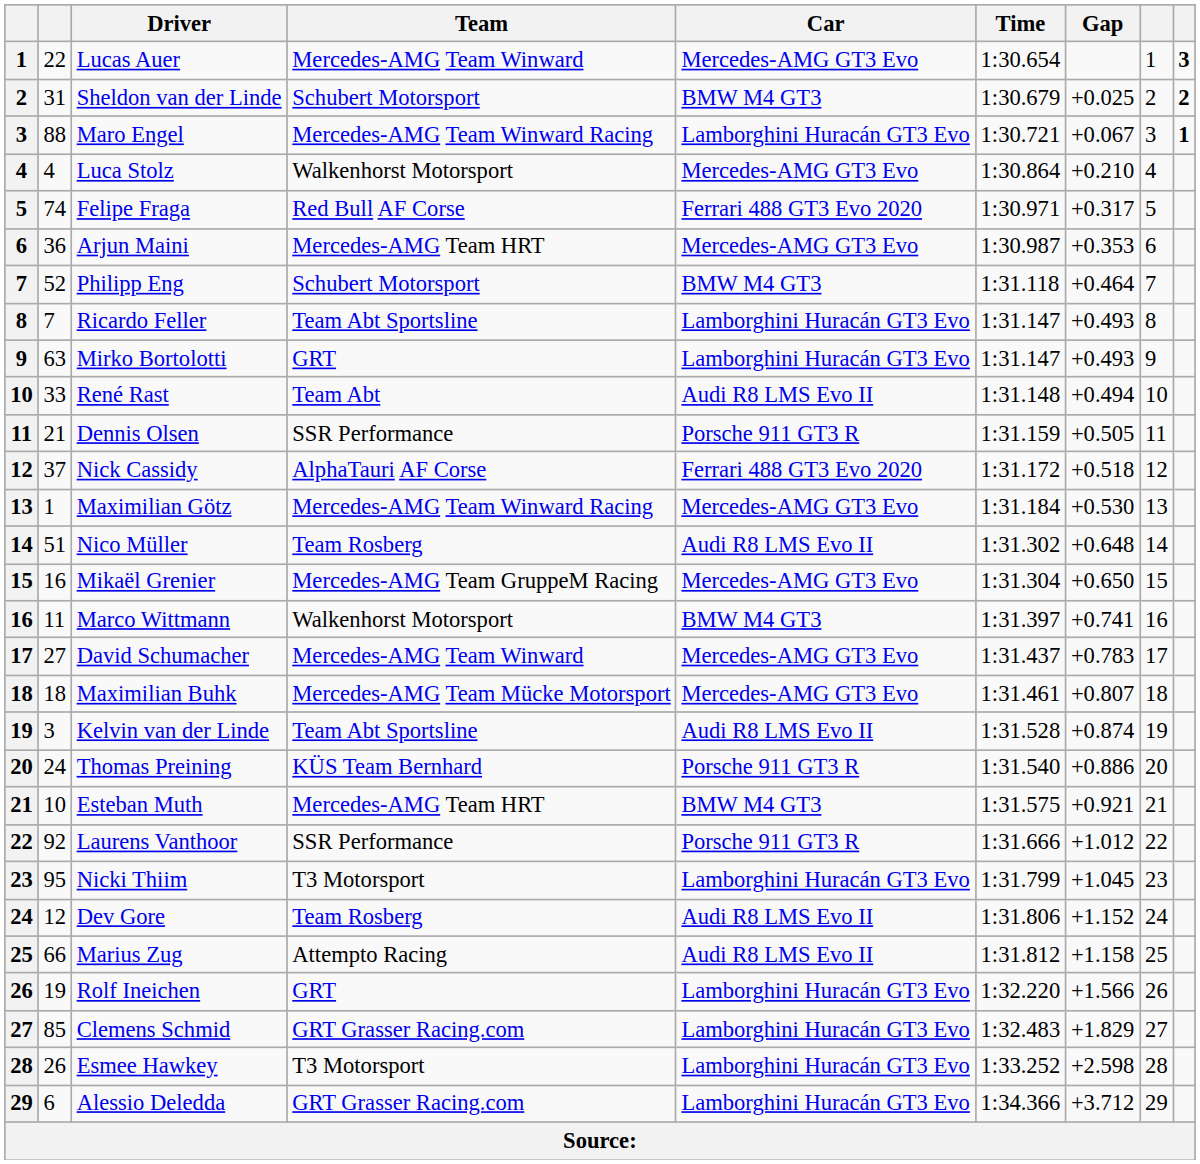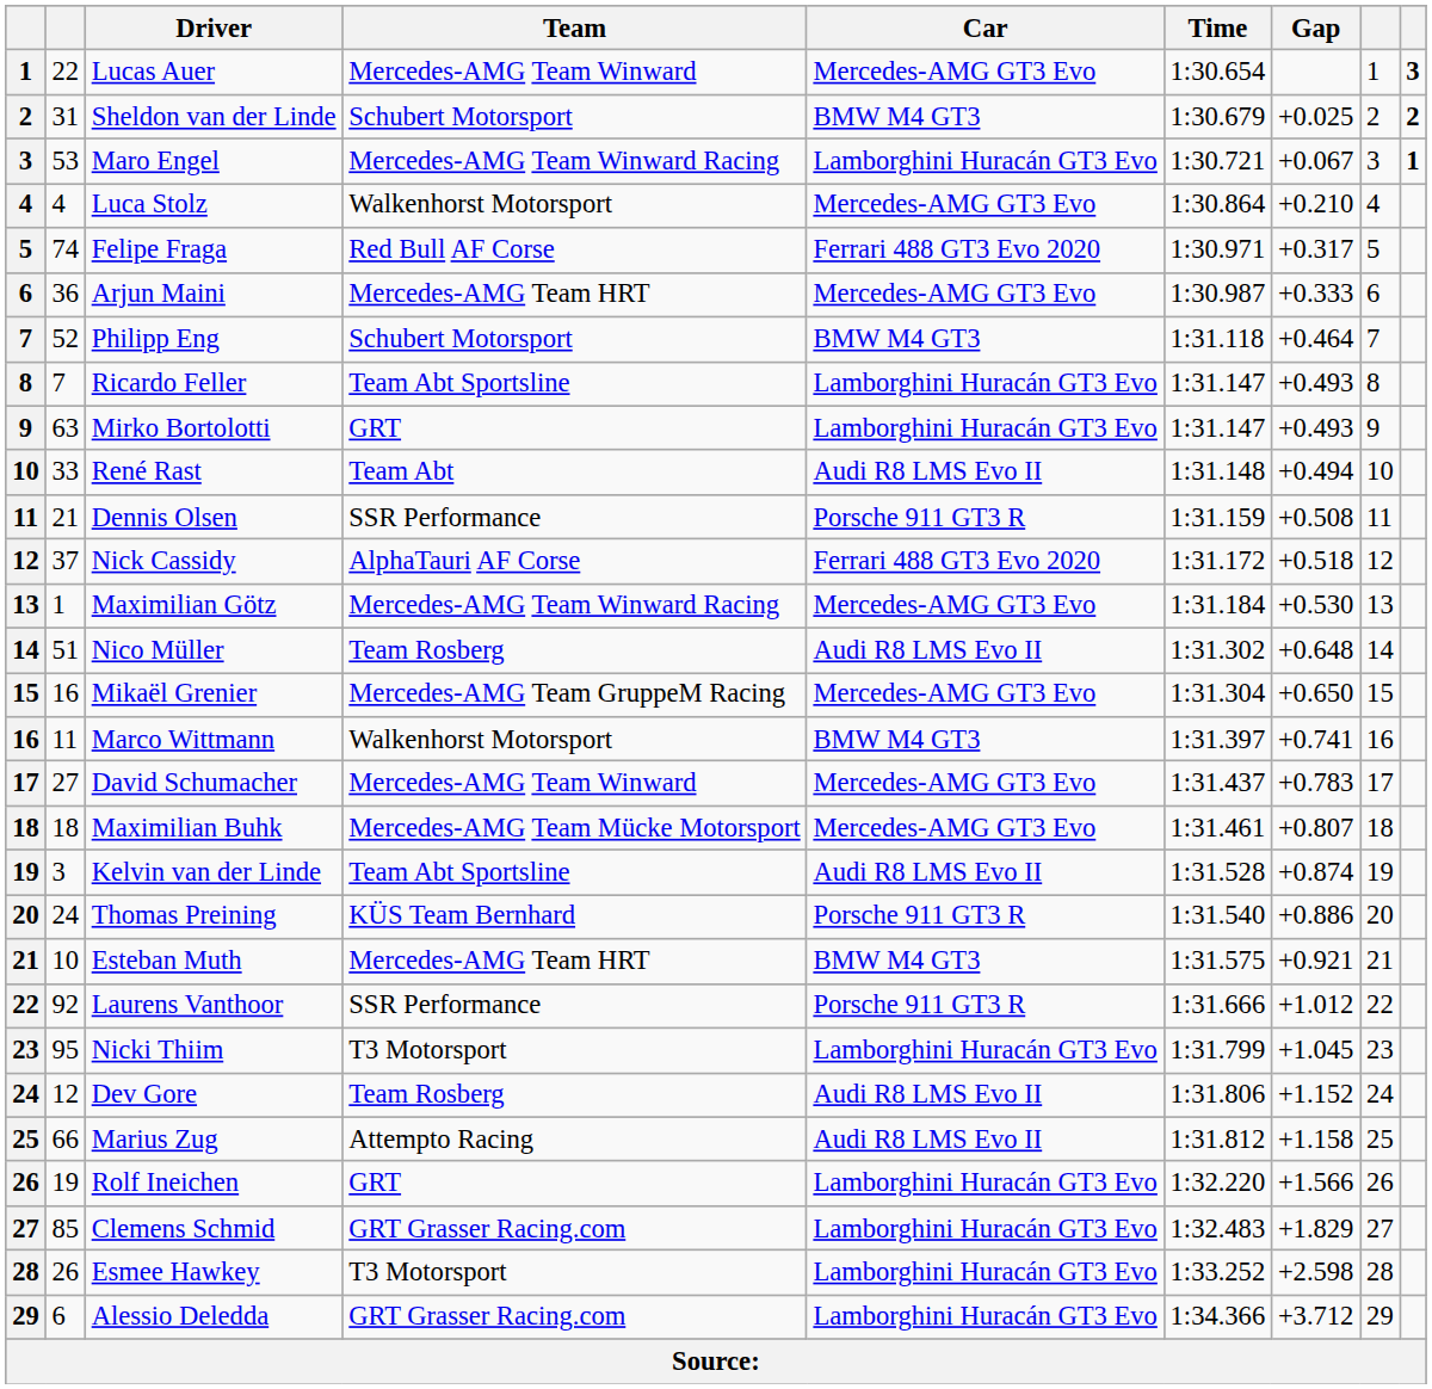Maro Engel | column 2: 88 -> 53
Arjun Maini | Gap: +0.353 -> +0.333
Dennis Olsen | Gap: +0.505 -> +0.508
